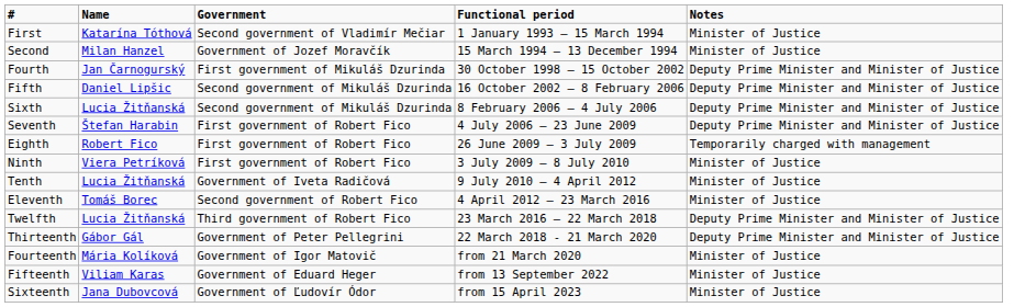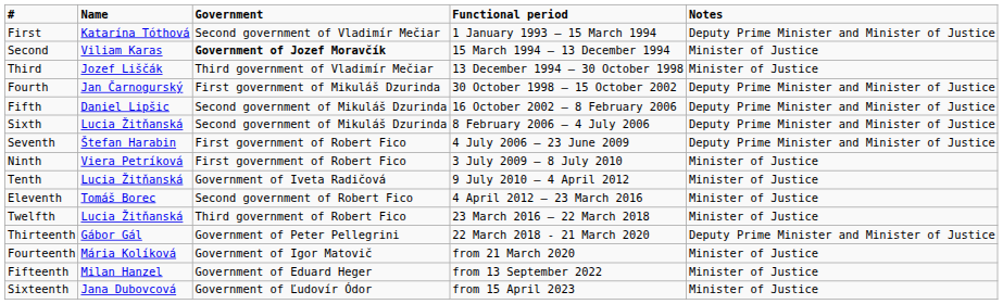First | Notes: Minister of Justice -> Deputy Prime Minister and Minister of Justice
Second | Name: Milan Hanzel -> Viliam Karas
Second | Government: normal -> bold
+ row: Third | Jozef Liščák | Third government of Vladimír Mečiar | 13 December 1994 – 30 October 1998 | Minister of Justice
- row: Eighth | Robert Fico | First government of Robert Fico | 26 June 2009 – 3 July 2009 | Temporarily charged with management
Twelfth | Notes: Deputy Prime Minister and Minister of Justice -> Minister of Justice
Fifteenth | Name: Viliam Karas -> Milan Hanzel
